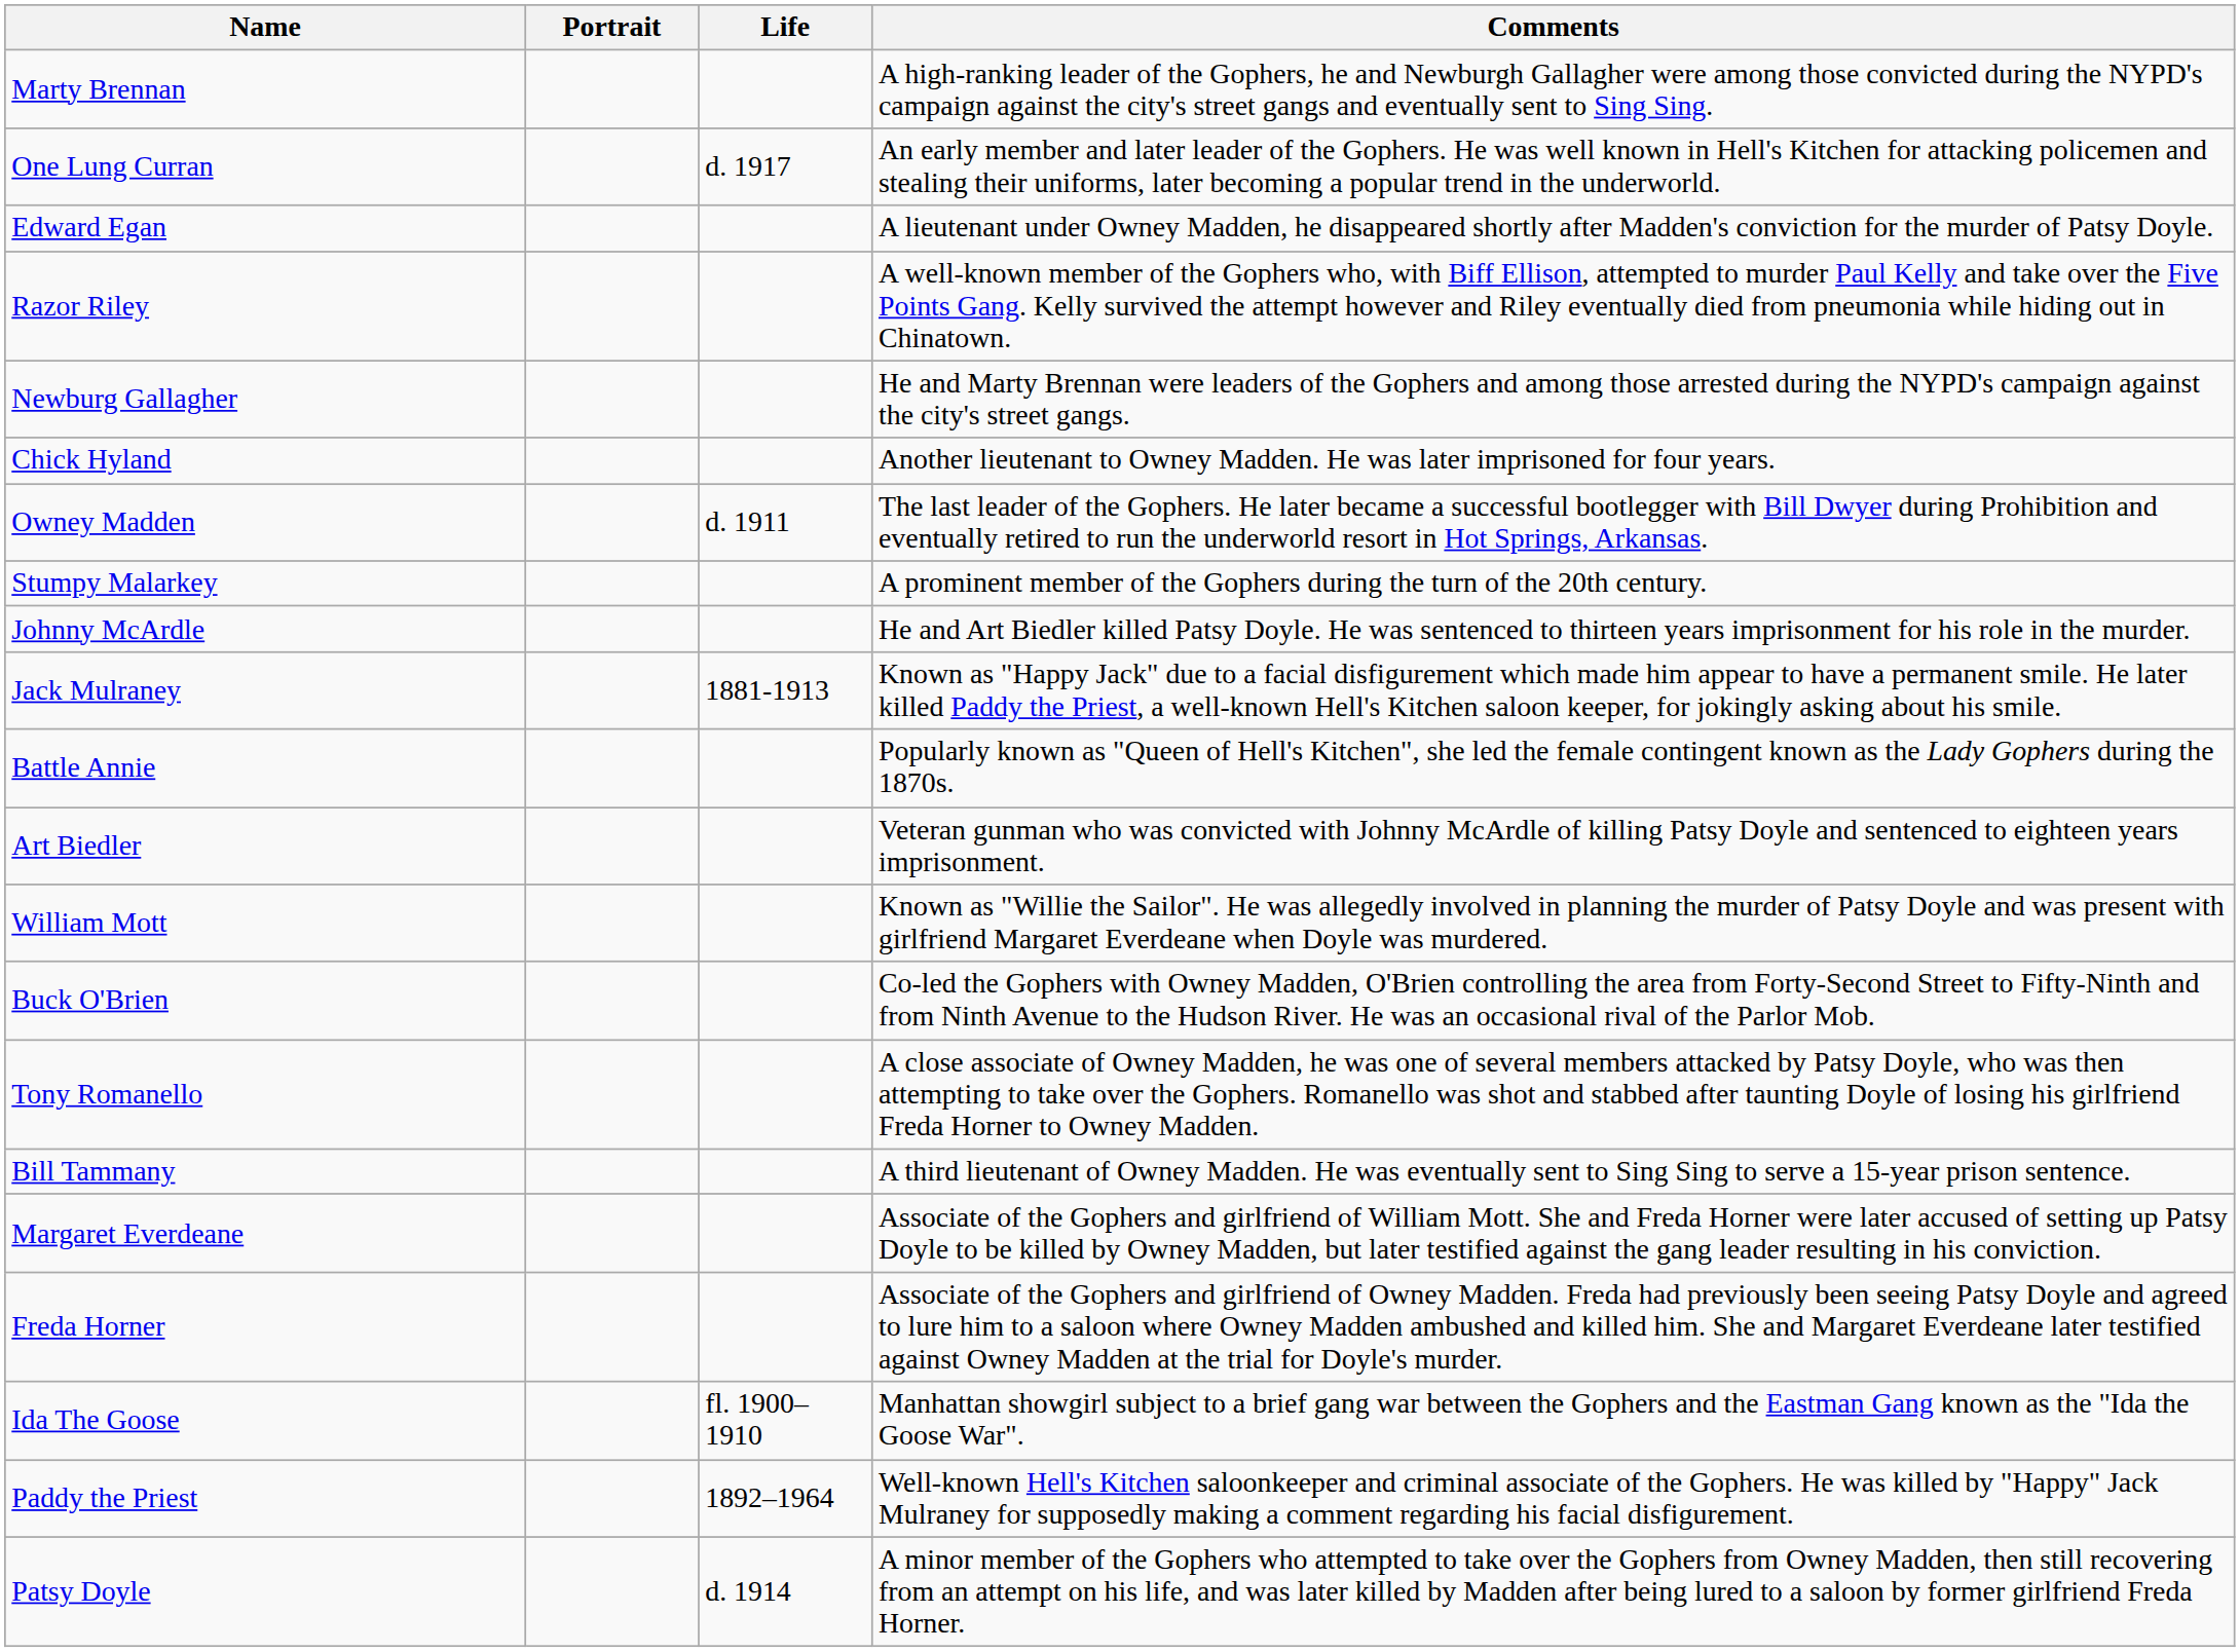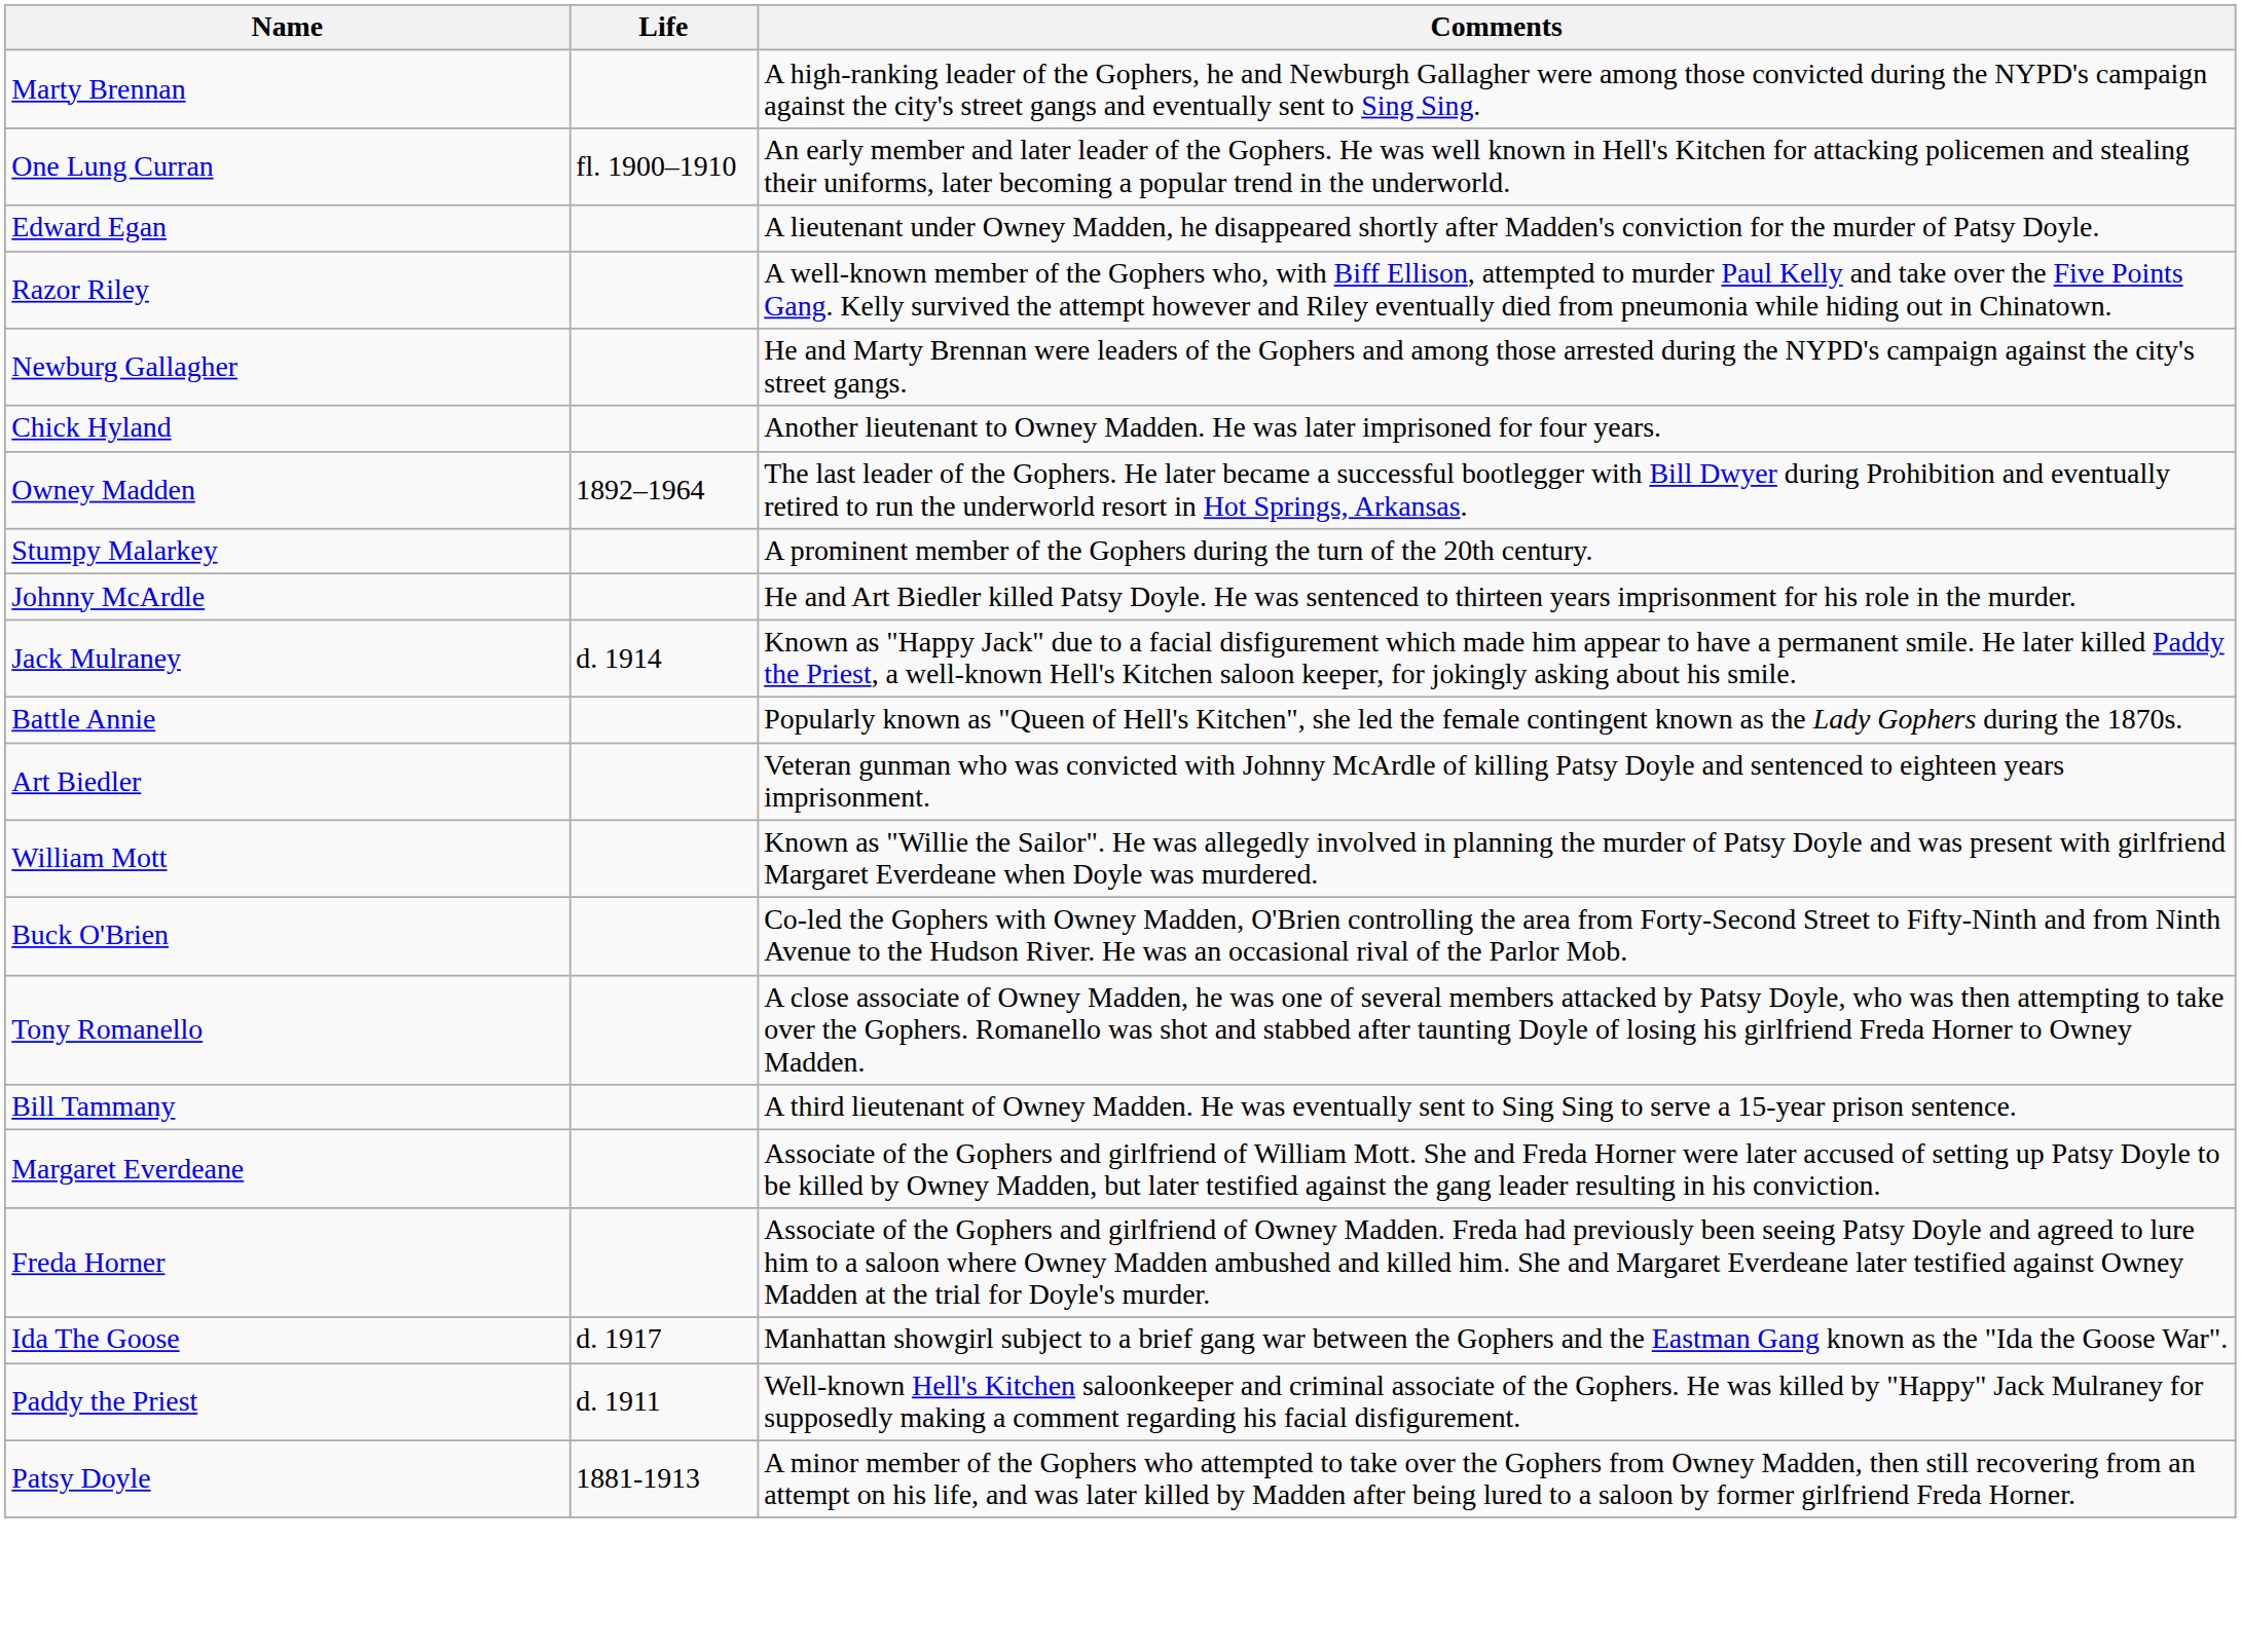- column: Portrait
One Lung Curran | Life: d. 1917 -> fl. 1900–1910
Owney Madden | Life: d. 1911 -> 1892–1964
Jack Mulraney | Life: 1881-1913 -> d. 1914
Ida The Goose | Life: fl. 1900–1910 -> d. 1917
Paddy the Priest | Life: 1892–1964 -> d. 1911
Patsy Doyle | Life: d. 1914 -> 1881-1913
